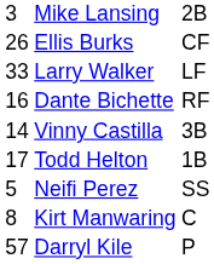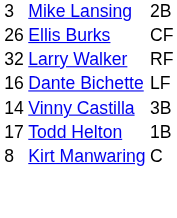Larry Walker | column 1: 33 -> 32
Larry Walker | column 3: LF -> RF
Dante Bichette | column 3: RF -> LF
- row: 5 | Neifi Perez | SS
- row: 57 | Darryl Kile | P
